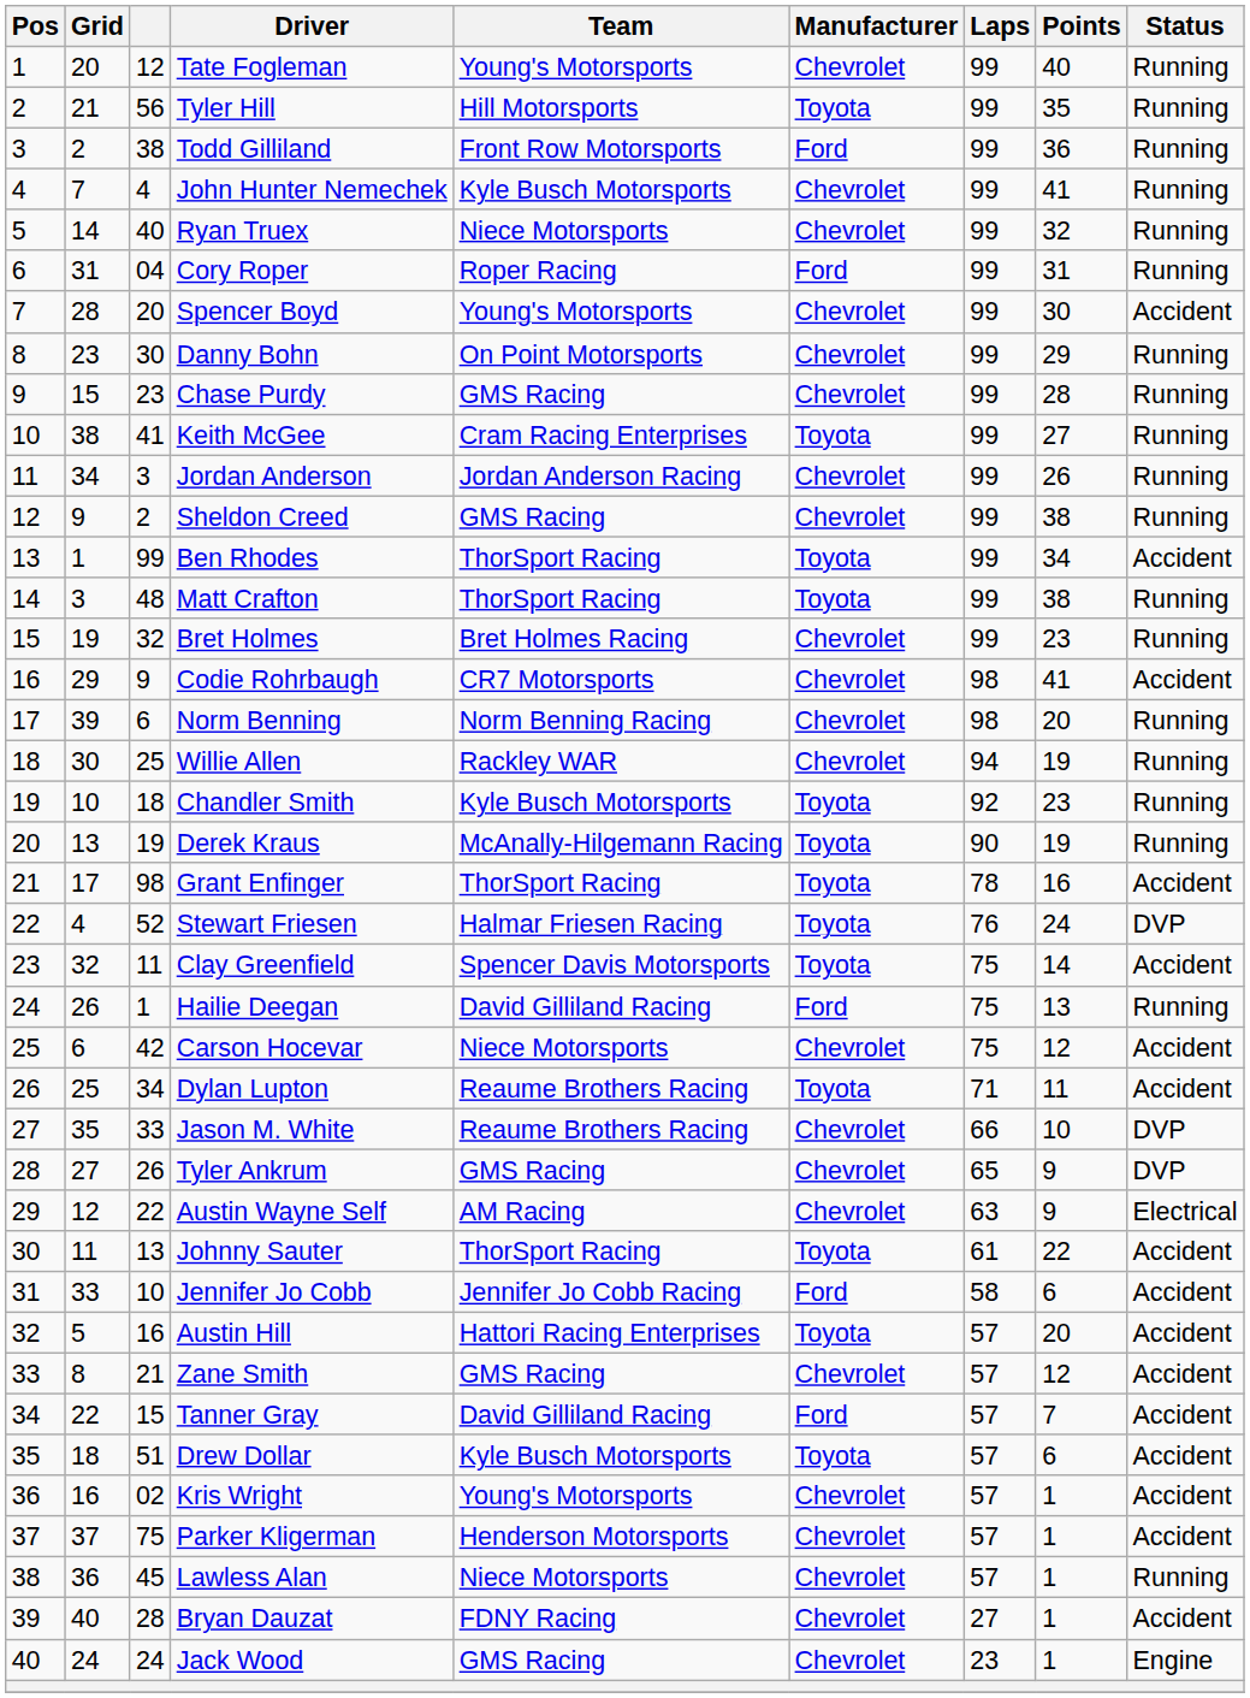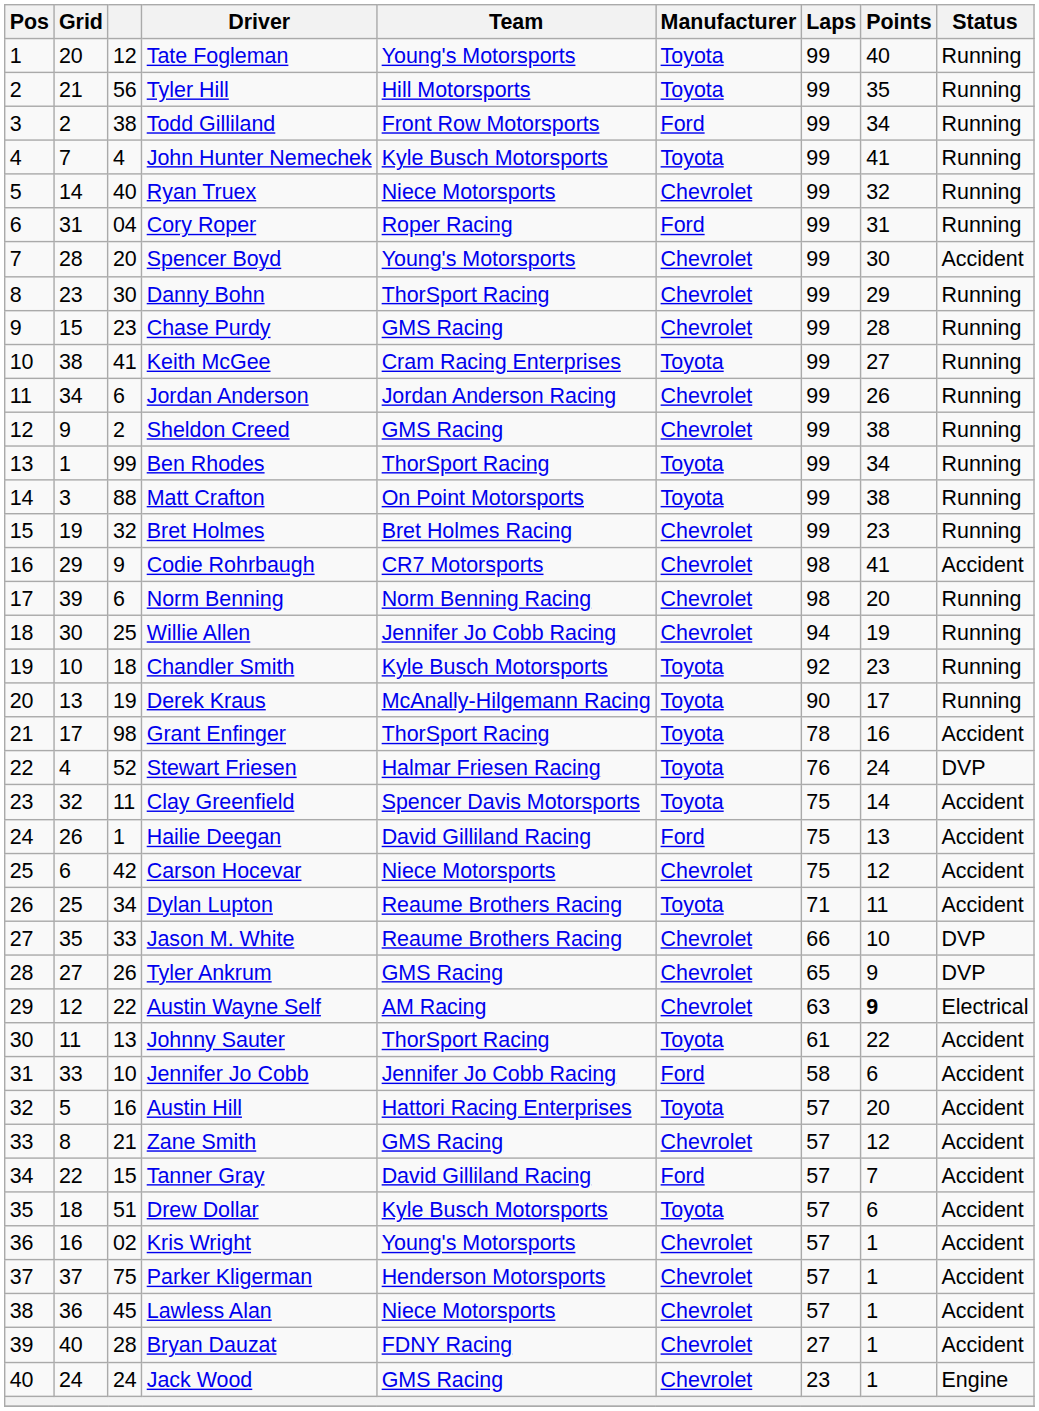Tate Fogleman | Manufacturer: Chevrolet -> Toyota
Todd Gilliland | Points: 36 -> 34
John Hunter Nemechek | Manufacturer: Chevrolet -> Toyota
Danny Bohn | Team: On Point Motorsports -> ThorSport Racing
Jordan Anderson | column 3: 3 -> 6
Ben Rhodes | Status: Accident -> Running
Matt Crafton | column 3: 48 -> 88
Matt Crafton | Team: ThorSport Racing -> On Point Motorsports
Willie Allen | Team: Rackley WAR -> Jennifer Jo Cobb Racing
Derek Kraus | Points: 19 -> 17
Hailie Deegan | Status: Running -> Accident
Austin Wayne Self | Points: normal -> bold
Lawless Alan | Status: Running -> Accident
